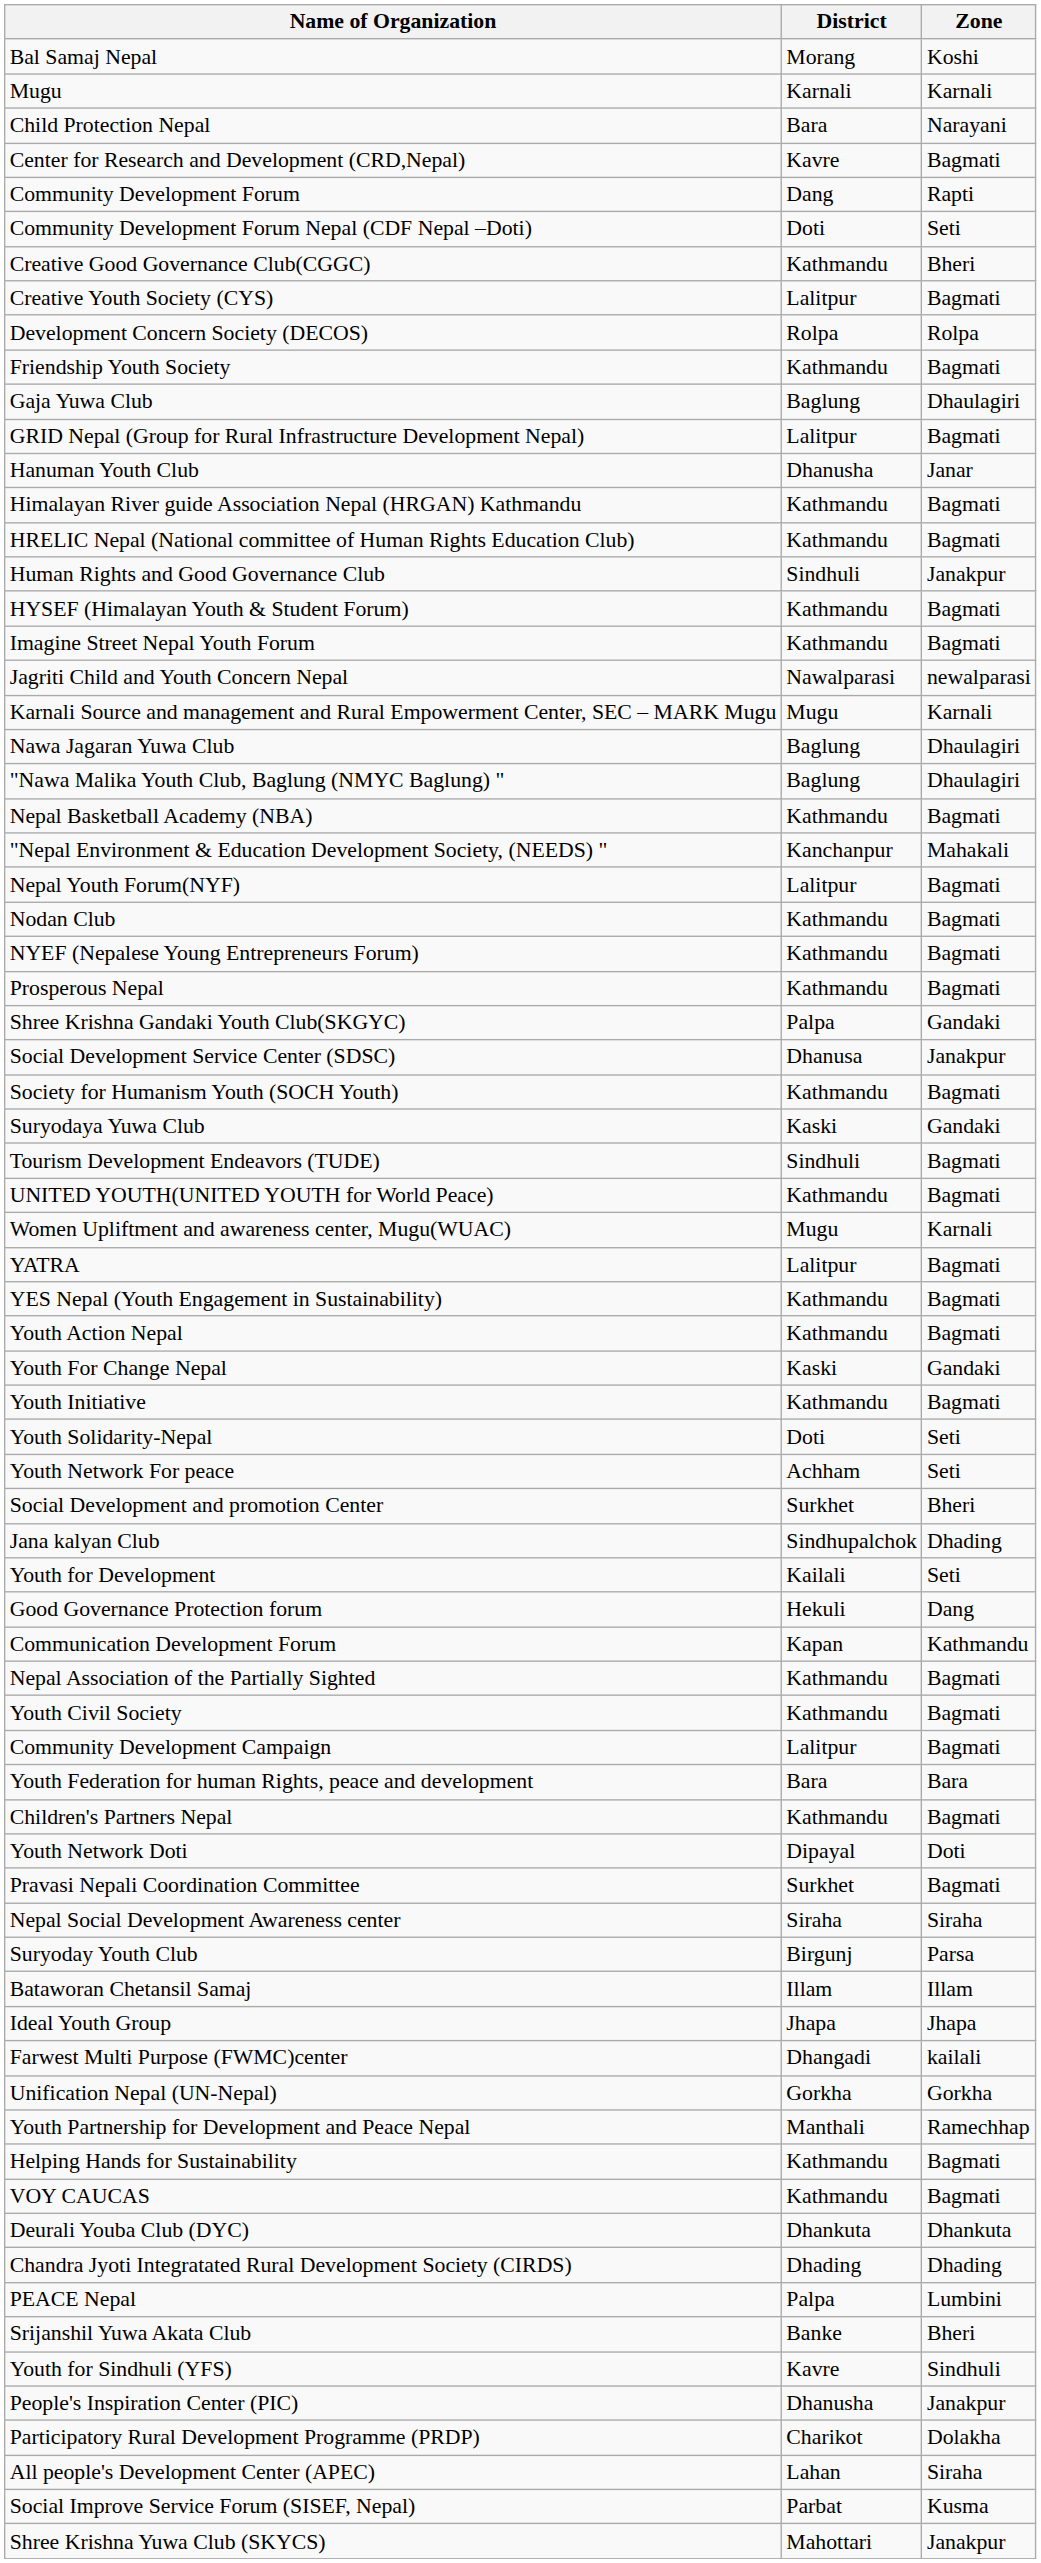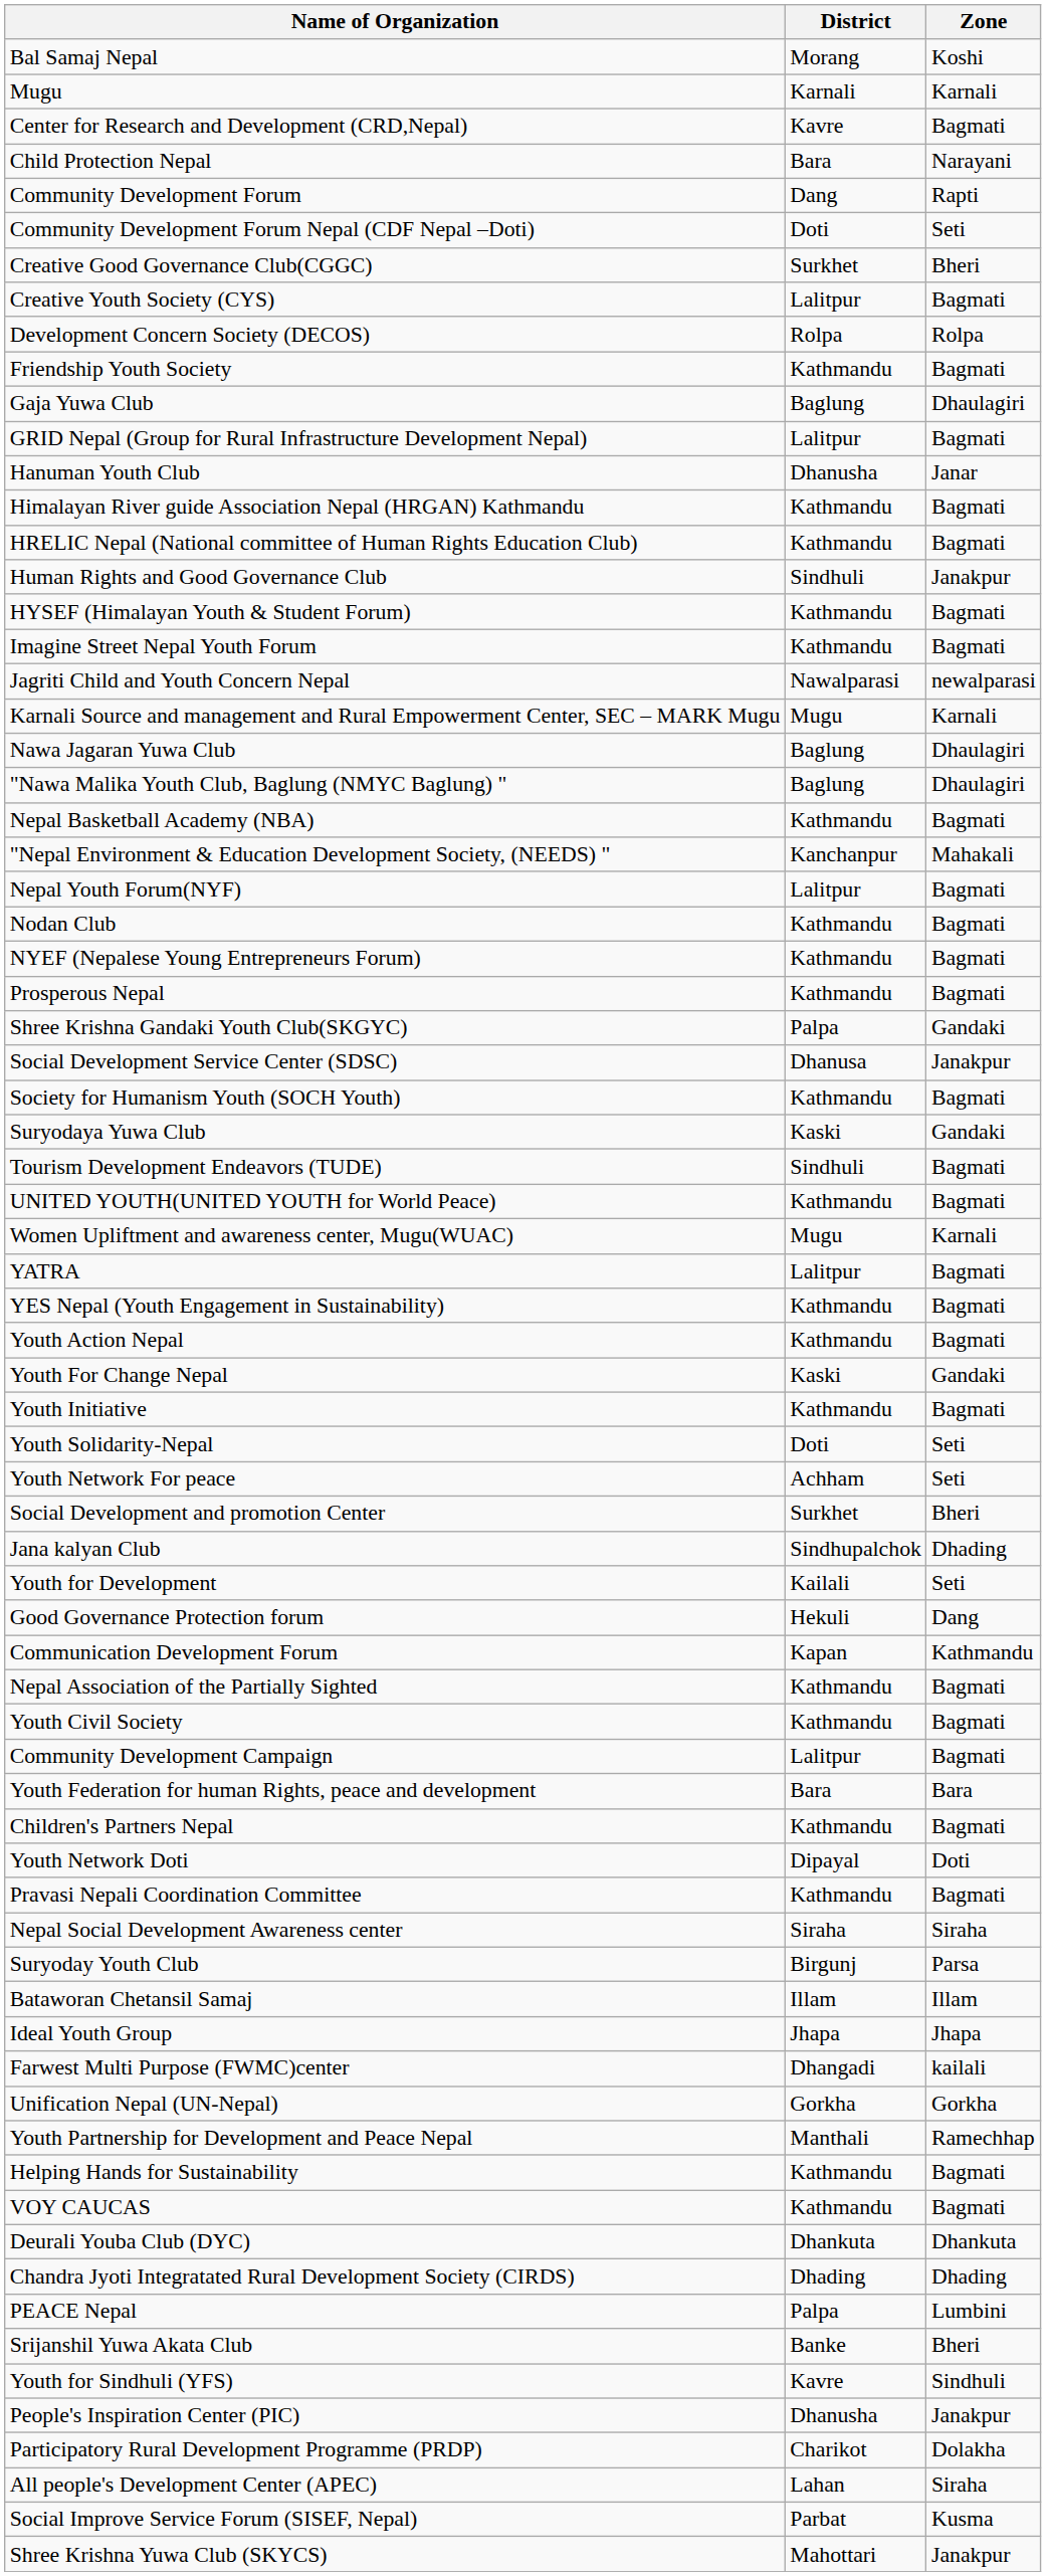rows swapped: Center for Research and Development (CRD,Nepal) <-> Child Protection Nepal
Creative Good Governance Club(CGGC) | District: Kathmandu -> Surkhet
Pravasi Nepali Coordination Committee | District: Surkhet -> Kathmandu
